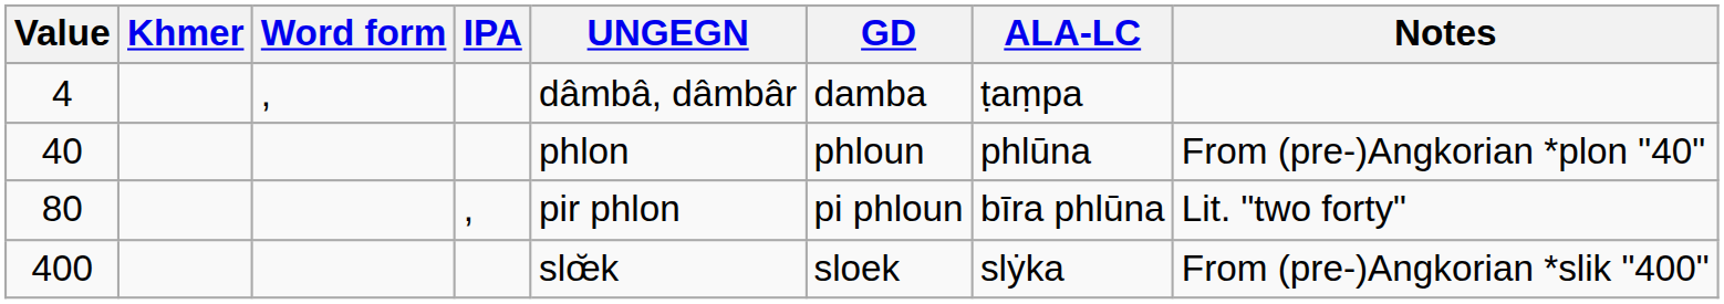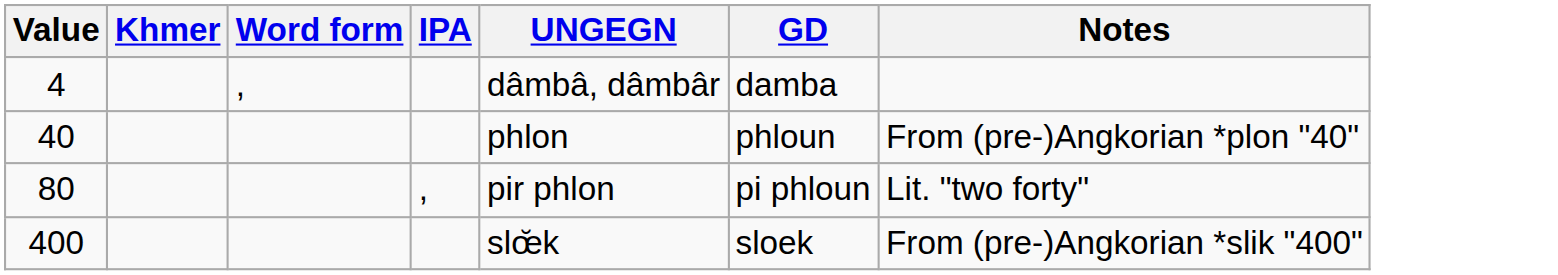- column: ALA-LC | ṭaṃpa | phlūna | bīra phlūna | slẏka
